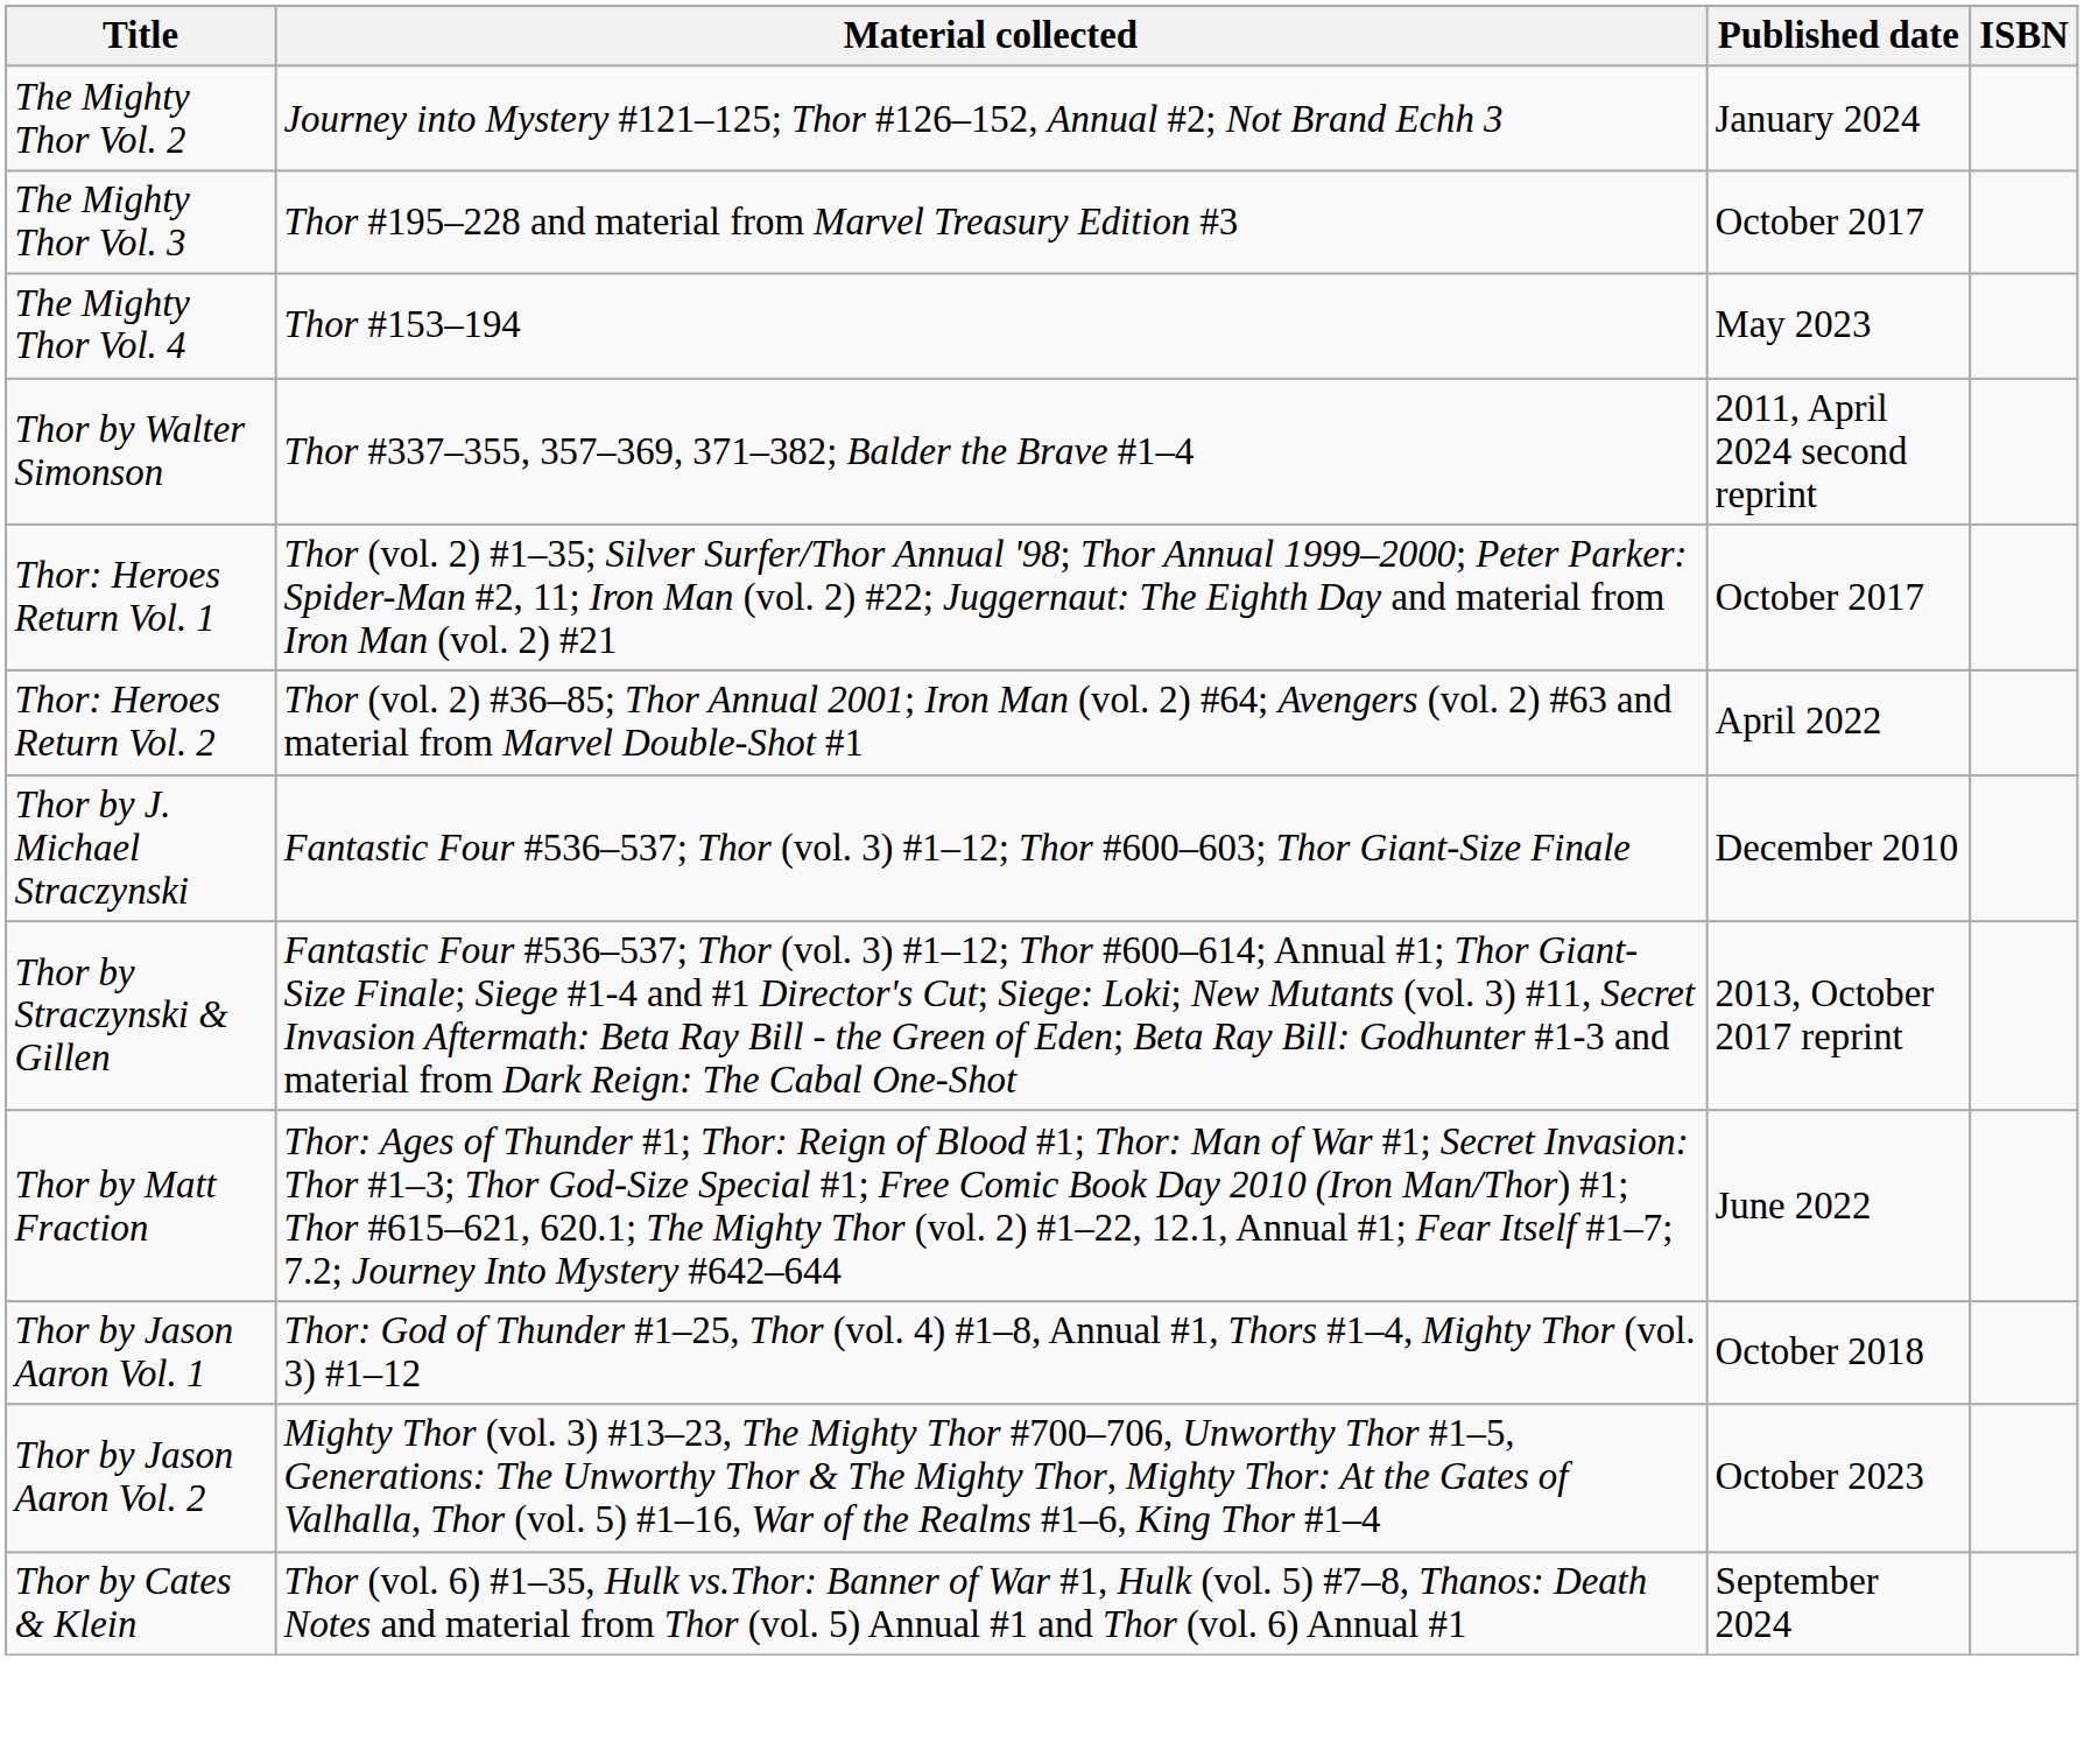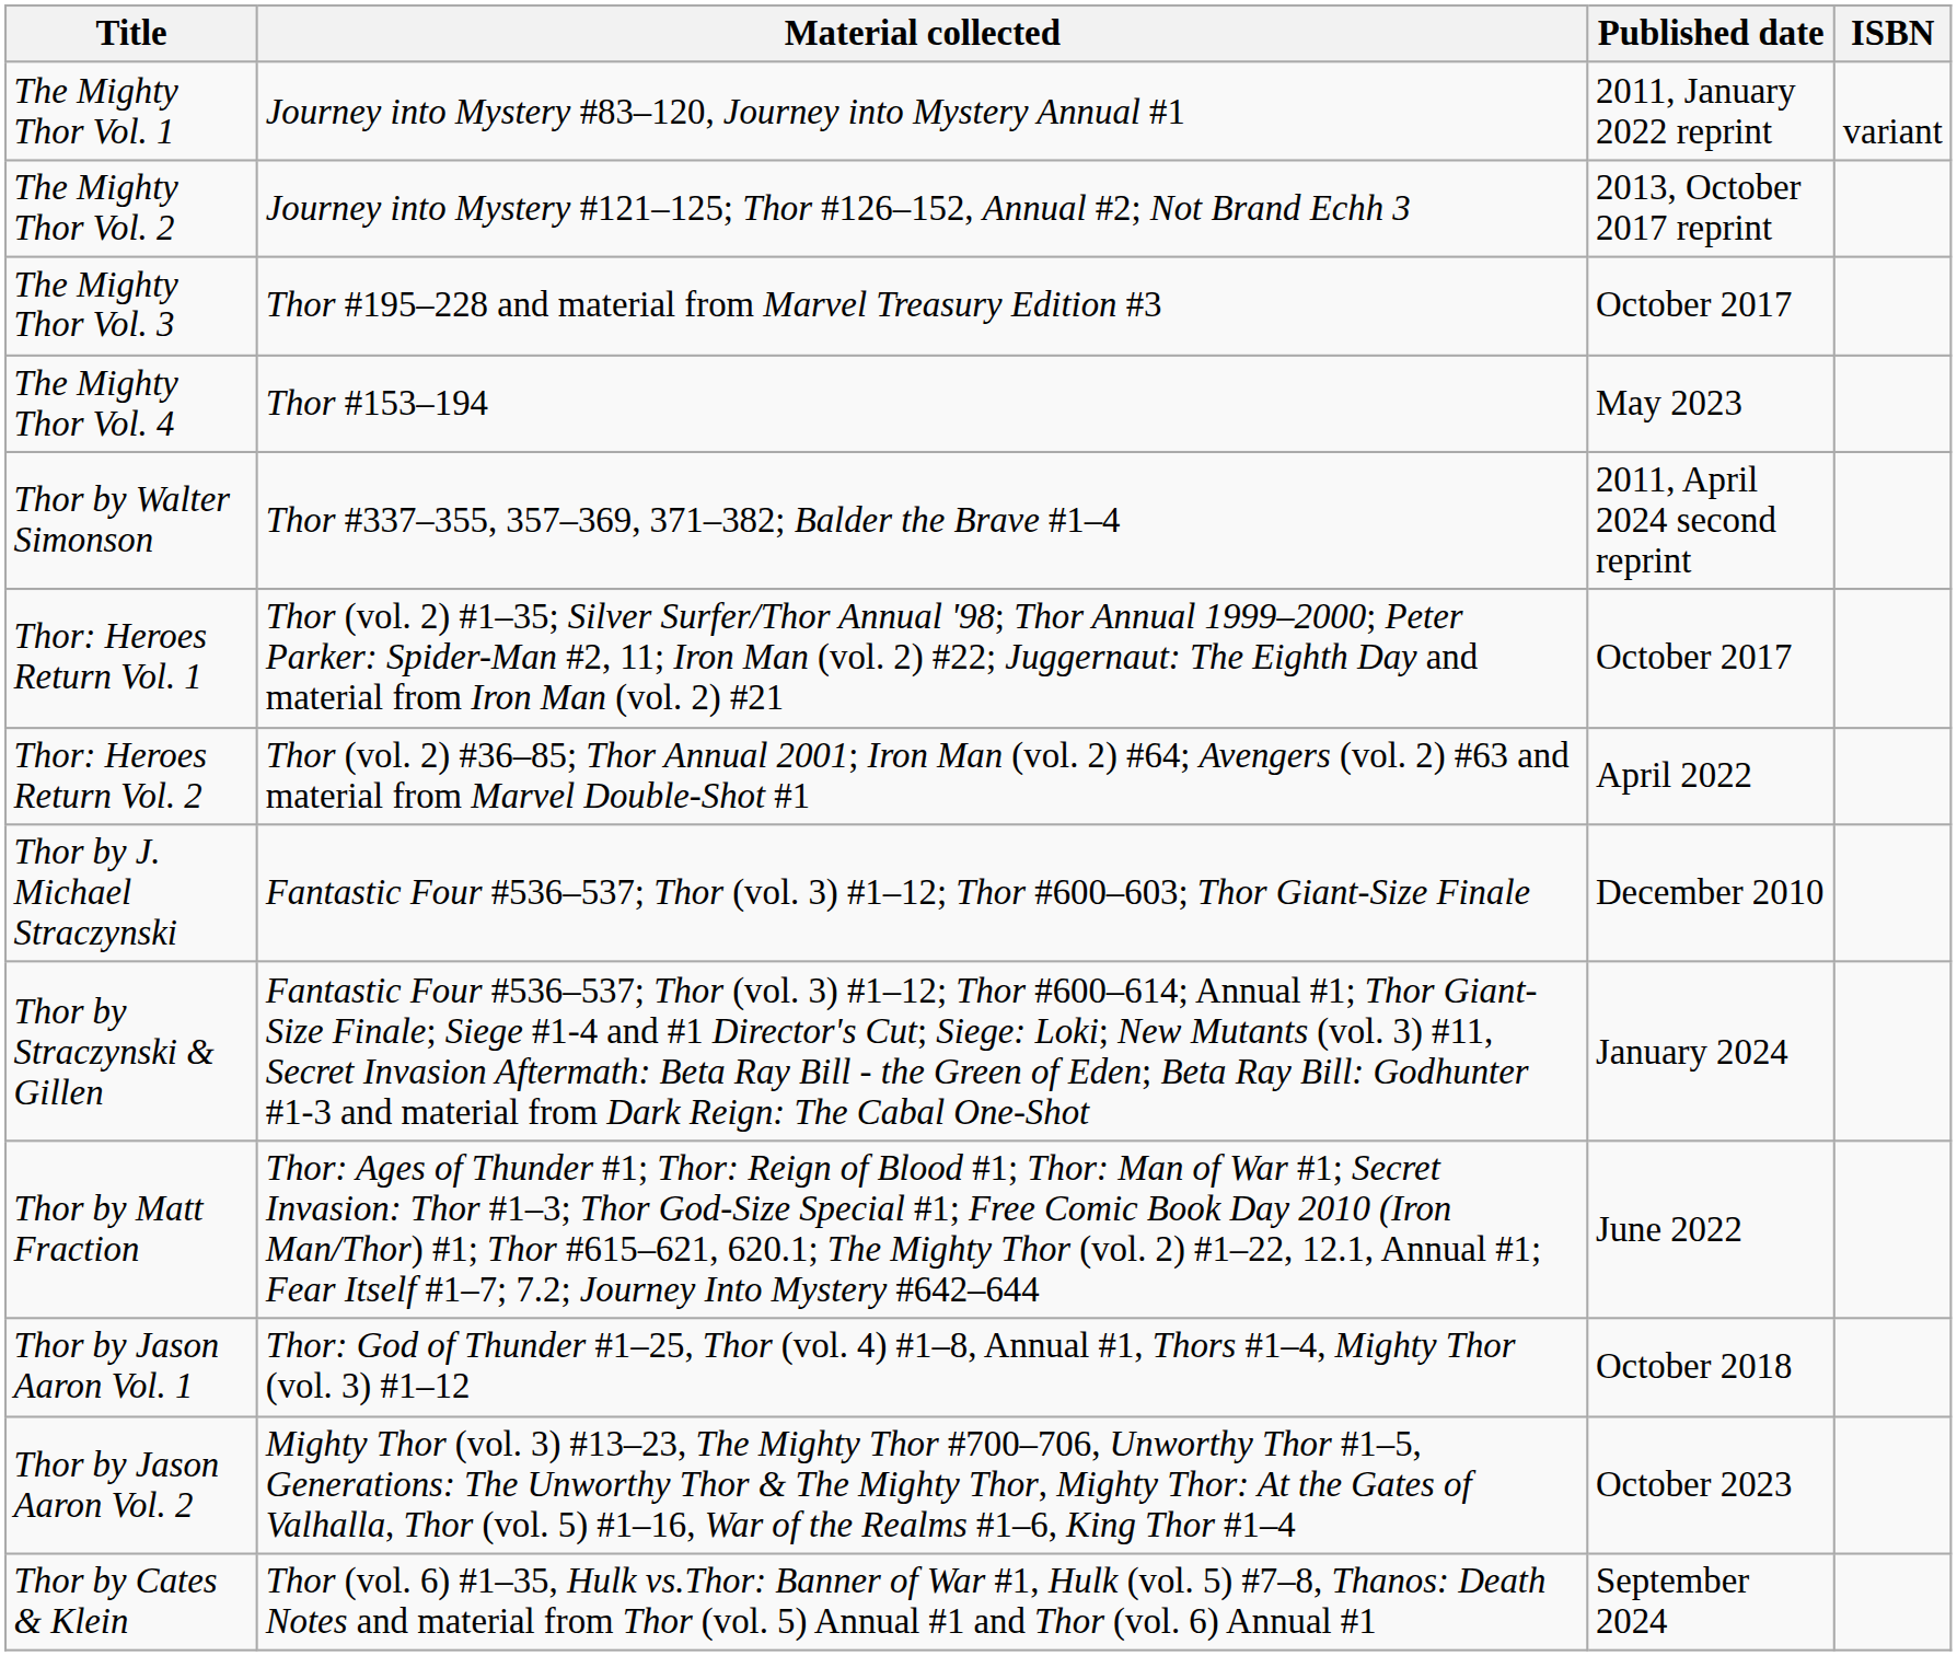+ row: The Mighty Thor Vol. 1 | Journey into Mystery #83–120, Journey into Mystery Annual #1 | 2011, January 2022 reprint | variant
The Mighty Thor Vol. 2 | Published date: January 2024 -> 2013, October 2017 reprint
Thor by Straczynski & Gillen | Published date: 2013, October 2017 reprint -> January 2024
